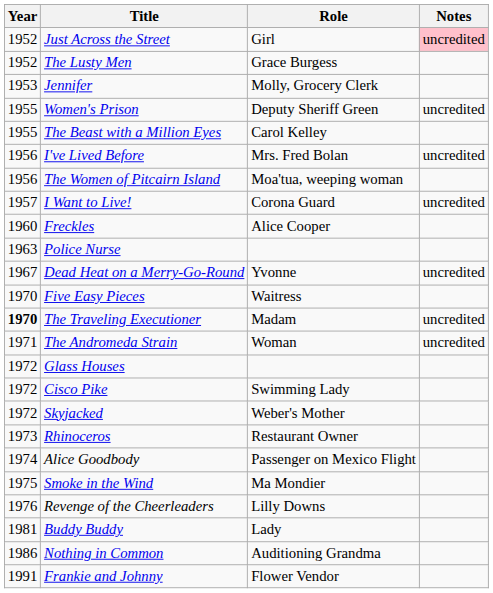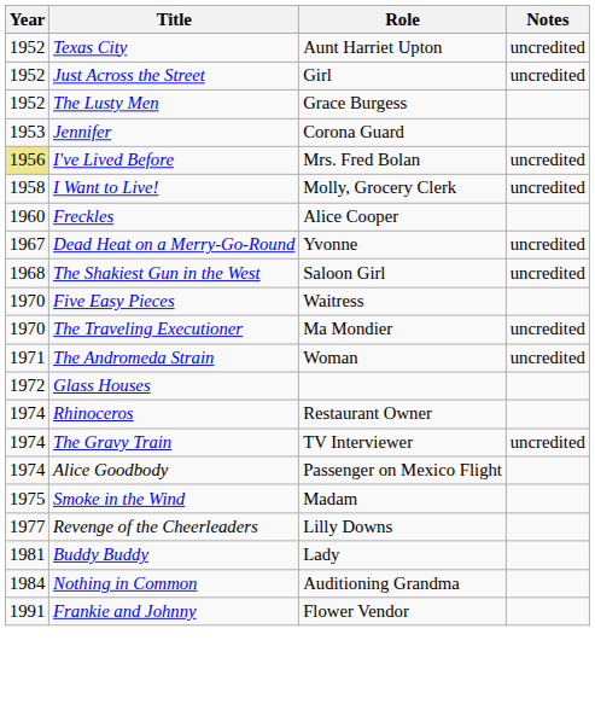+ row: 1952 | Texas City | Aunt Harriet Upton | uncredited
Just Across the Street | Notes: pink background -> no background
Jennifer | Role: Molly, Grocery Clerk -> Corona Guard
- row: 1955 | Women's Prison | Deputy Sheriff Green | uncredited
- row: 1955 | The Beast with a Million Eyes | Carol Kelley
I've Lived Before | Year: no background -> khaki background
- row: 1956 | The Women of Pitcairn Island | Moa'tua, weeping woman
I Want to Live! | Year: 1957 -> 1958
I Want to Live! | Role: Corona Guard -> Molly, Grocery Clerk
- row: 1963 | Police Nurse
+ row: 1968 | The Shakiest Gun in the West | Saloon Girl | uncredited
The Traveling Executioner | Year: bold -> normal
The Traveling Executioner | Role: Madam -> Ma Mondier
- row: 1972 | Cisco Pike | Swimming Lady
- row: 1972 | Skyjacked | Weber's Mother
Rhinoceros | Year: 1973 -> 1974
+ row: 1974 | The Gravy Train | TV Interviewer | uncredited
Smoke in the Wind | Role: Ma Mondier -> Madam
Revenge of the Cheerleaders | Year: 1976 -> 1977
Nothing in Common | Year: 1986 -> 1984
